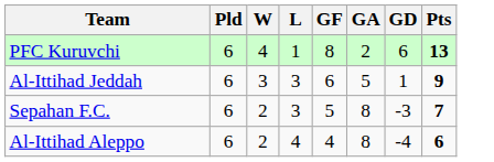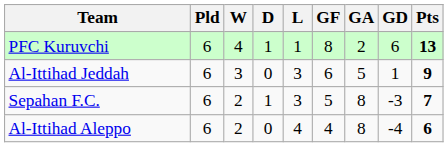+ column: D | 1 | 0 | 1 | 0
